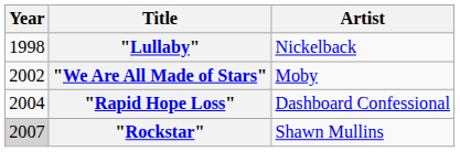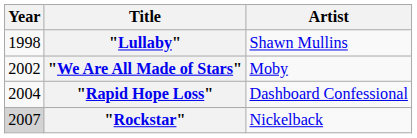"Lullaby" | Artist: Nickelback -> Shawn Mullins
"Rockstar" | Artist: Shawn Mullins -> Nickelback
